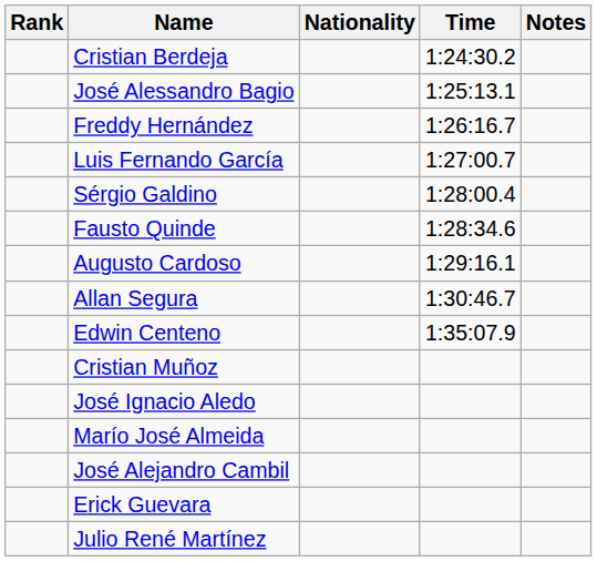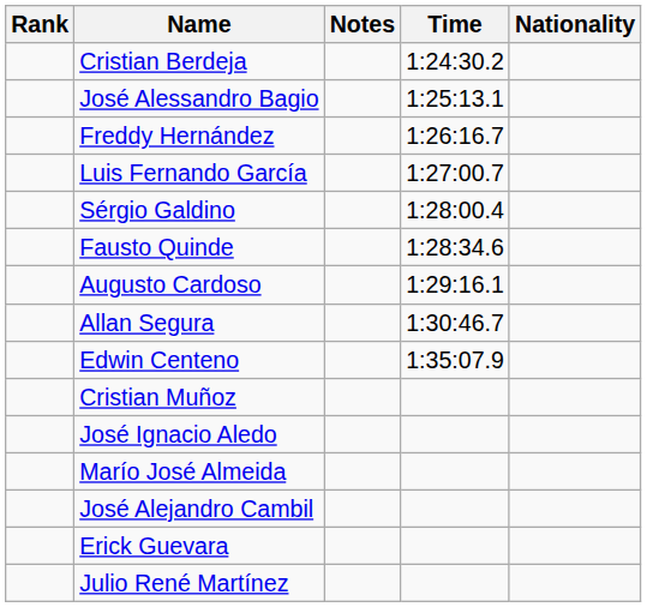columns swapped: Nationality <-> Notes
